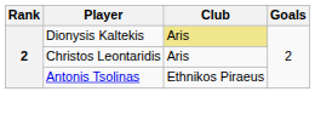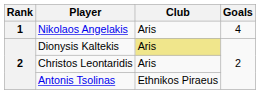+ row: 1 | Nikolaos Angelakis | Aris | 4
